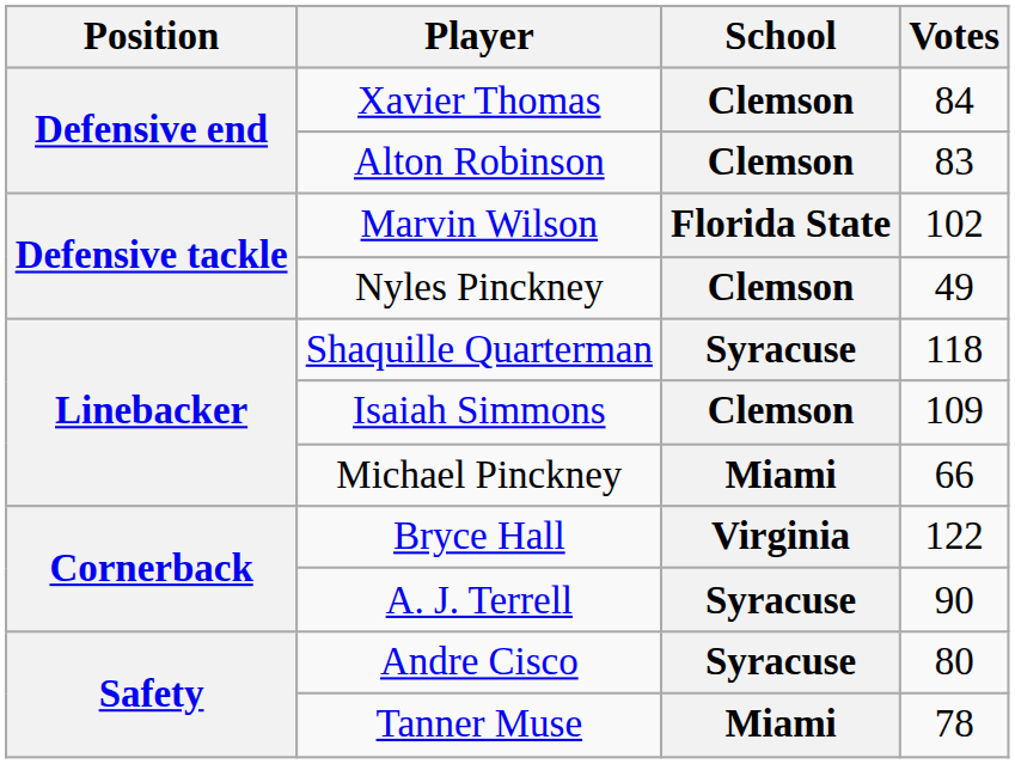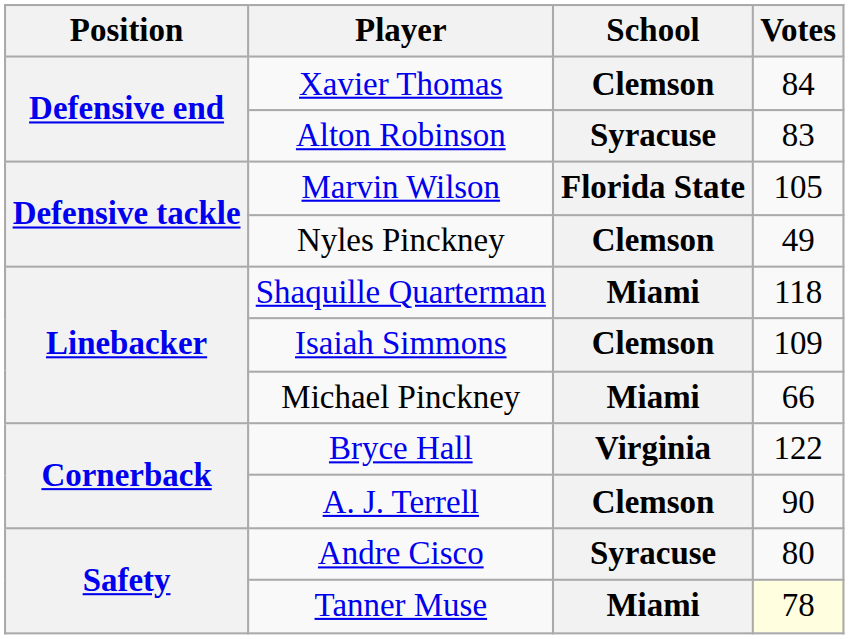Alton Robinson | School: Clemson -> Syracuse
Marvin Wilson | Votes: 102 -> 105
Shaquille Quarterman | School: Syracuse -> Miami
A. J. Terrell | School: Syracuse -> Clemson
Tanner Muse | Votes: no background -> lightyellow background
